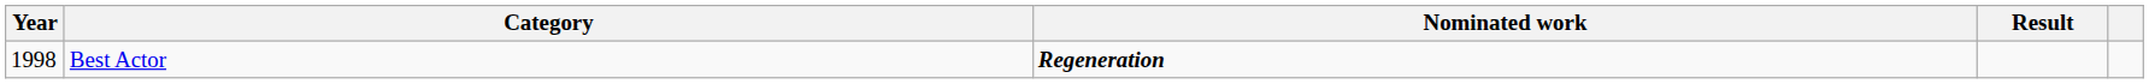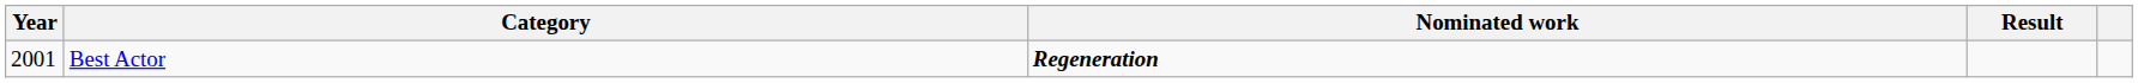Best Actor | Year: 1998 -> 2001
